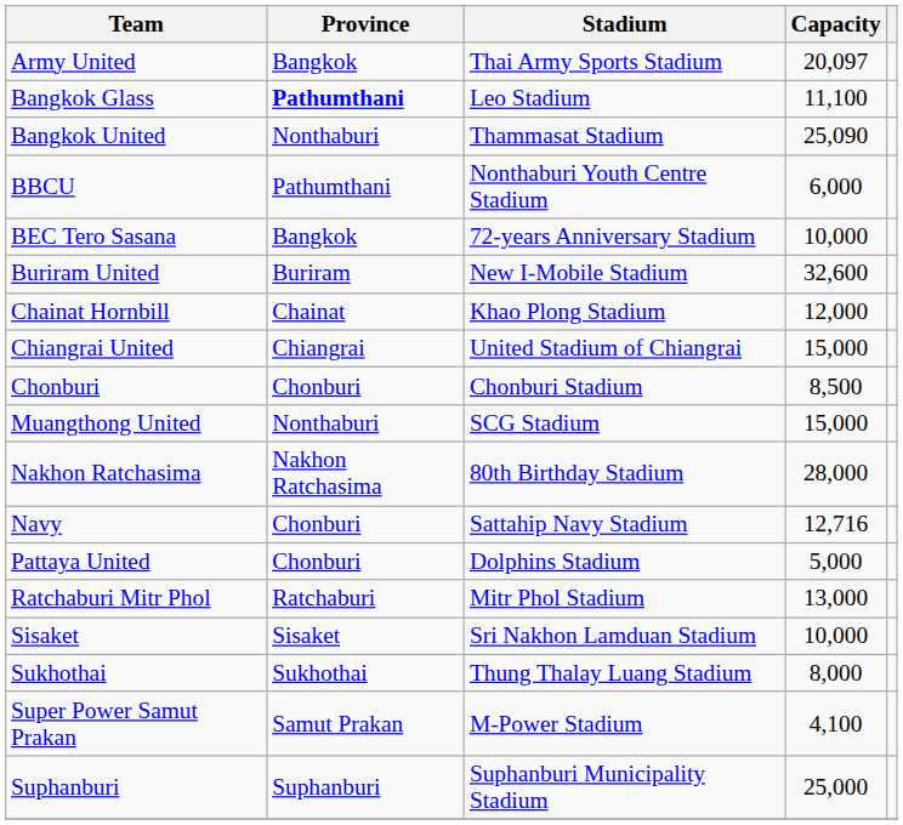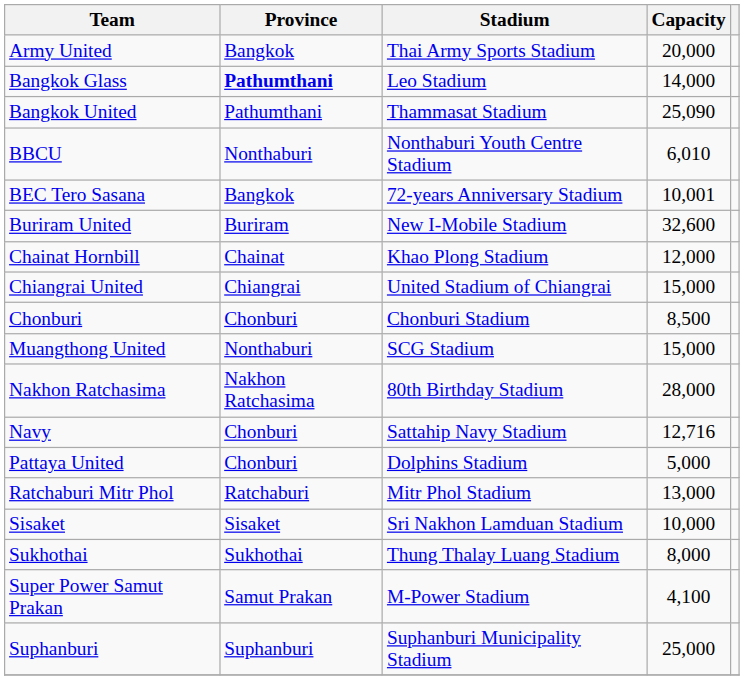Army United | Capacity: 20,097 -> 20,000
Bangkok Glass | Capacity: 11,100 -> 14,000
Bangkok United | Province: Nonthaburi -> Pathumthani
BBCU | Province: Pathumthani -> Nonthaburi
BBCU | Capacity: 6,000 -> 6,010
BEC Tero Sasana | Capacity: 10,000 -> 10,001
